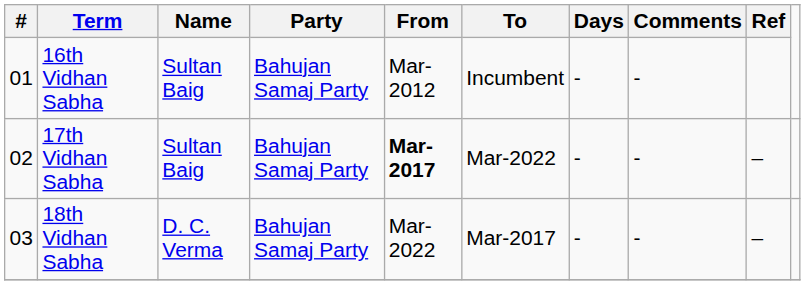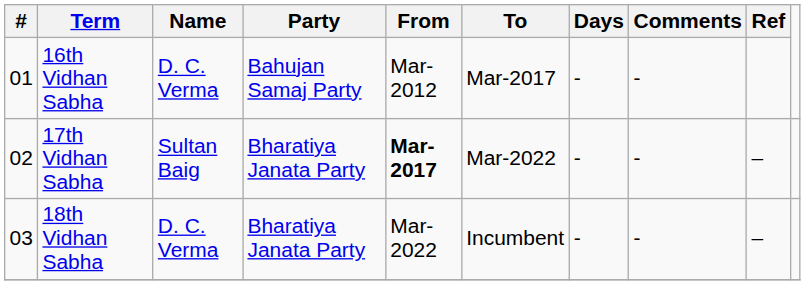16th Vidhan Sabha | Name: Sultan Baig -> D. C. Verma
16th Vidhan Sabha | To: Incumbent -> Mar-2017
17th Vidhan Sabha | Party: Bahujan Samaj Party -> Bharatiya Janata Party
18th Vidhan Sabha | Party: Bahujan Samaj Party -> Bharatiya Janata Party
18th Vidhan Sabha | To: Mar-2017 -> Incumbent
